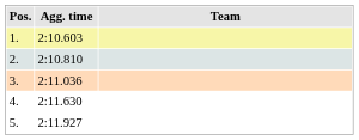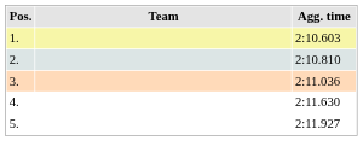columns swapped: Team <-> Agg. time
